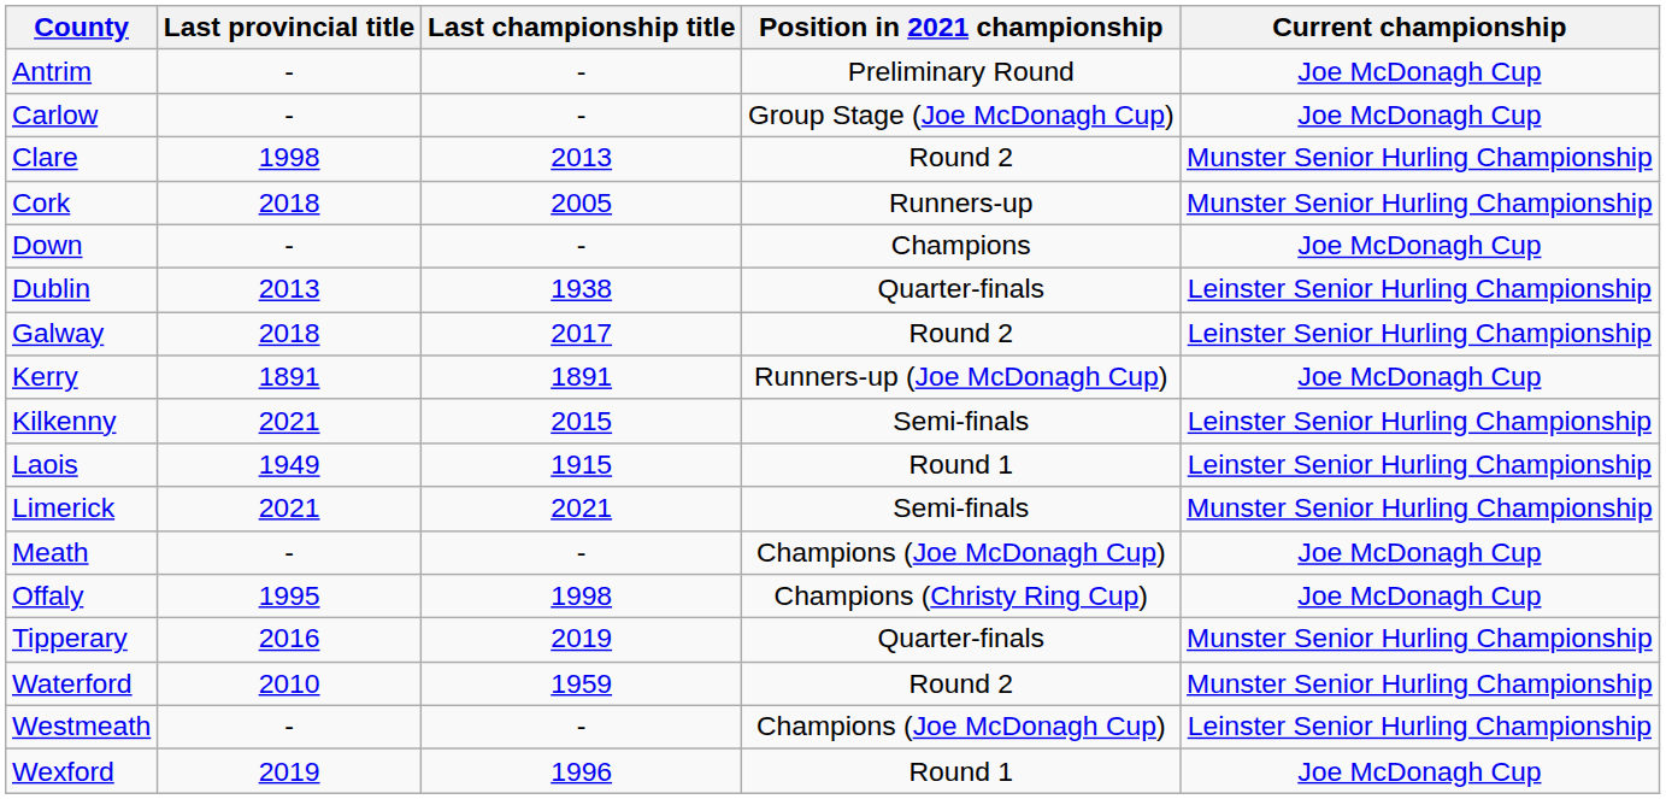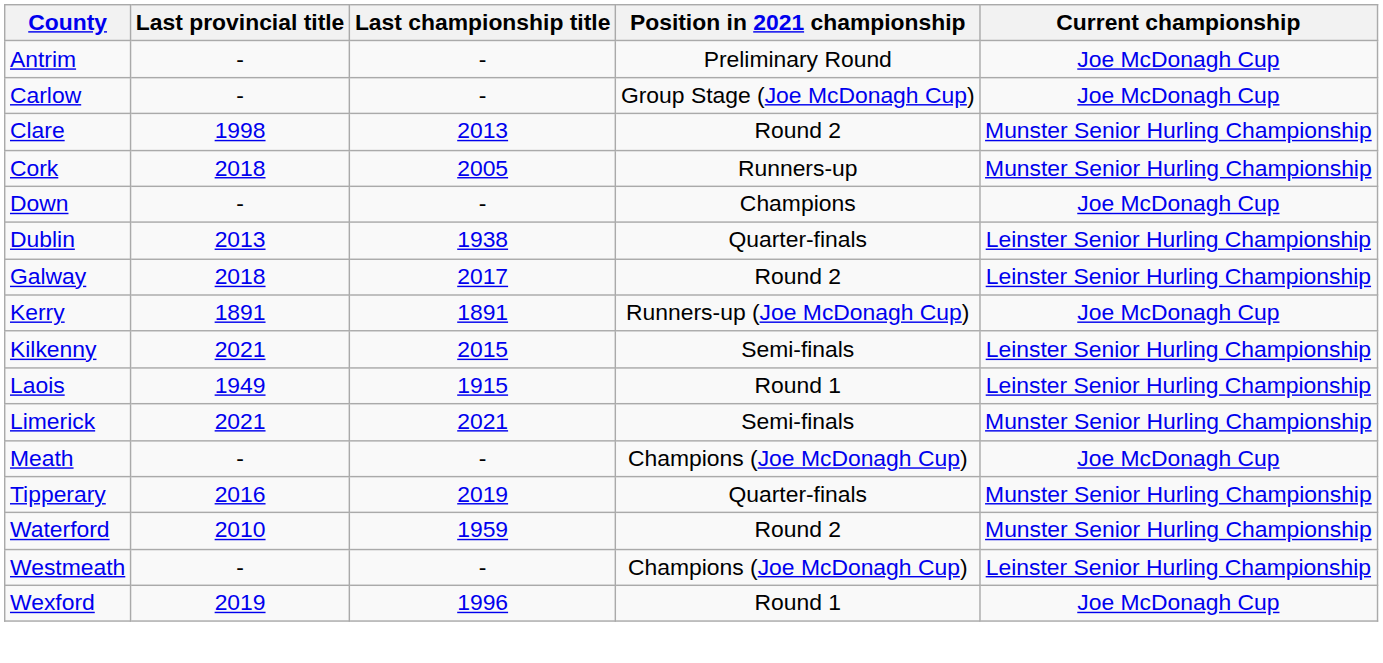- row: Offaly | 1995 | 1998 | Champions (Christy Ring Cup) | Joe McDonagh Cup
